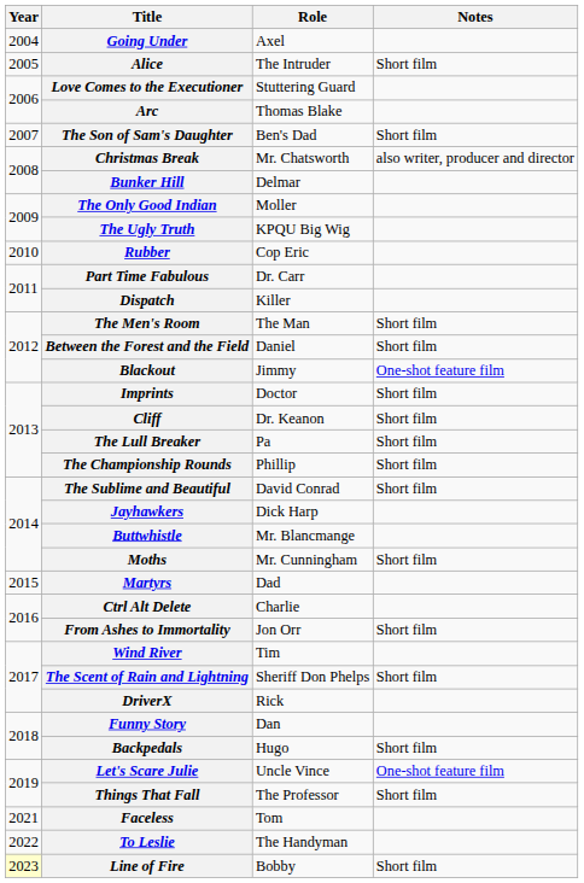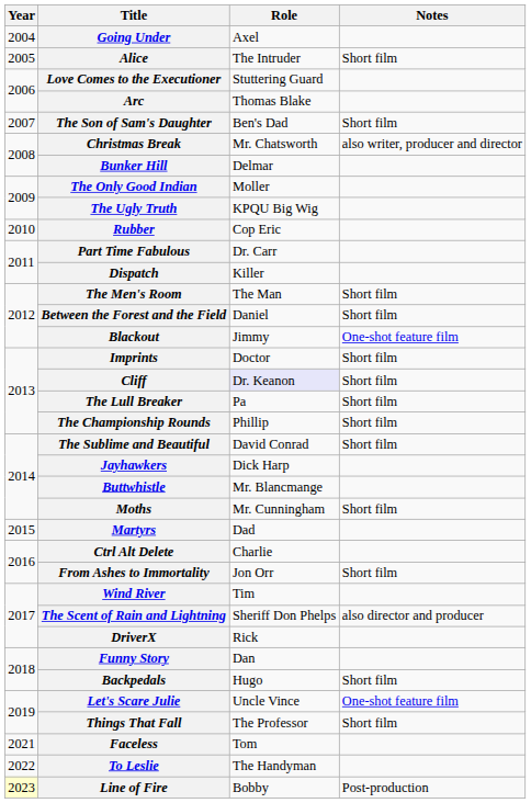Cliff | Role: no background -> lavender background
The Scent of Rain and Lightning | Notes: Short film -> also director and producer
Line of Fire | Notes: Short film -> Post-production
